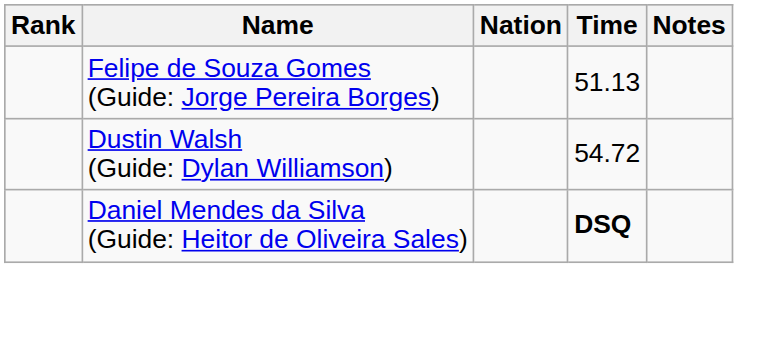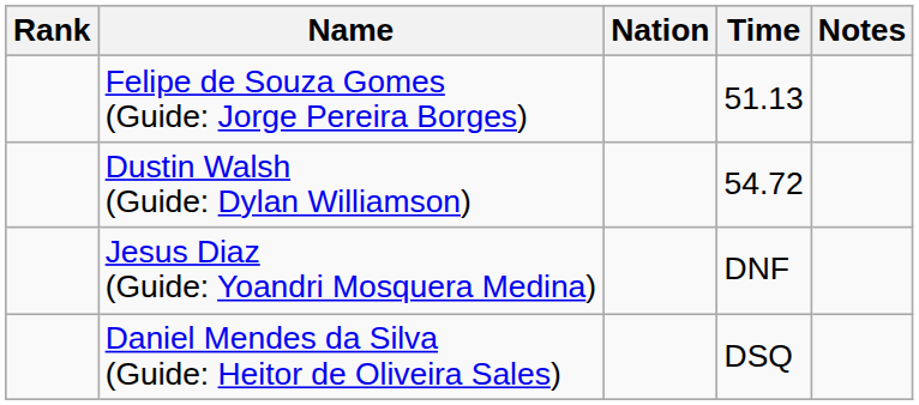+ row: Jesus Diaz (Guide: Yoandri Mosquera Medina) | DNF
Daniel Mendes da Silva (Guide: Heitor de Oliveira Sales) | Time: bold -> normal
